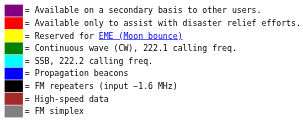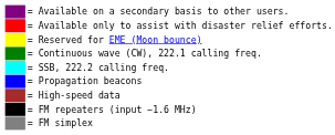rows swapped: = FM repeaters (input −1.6 MHz) <-> = High-speed data
